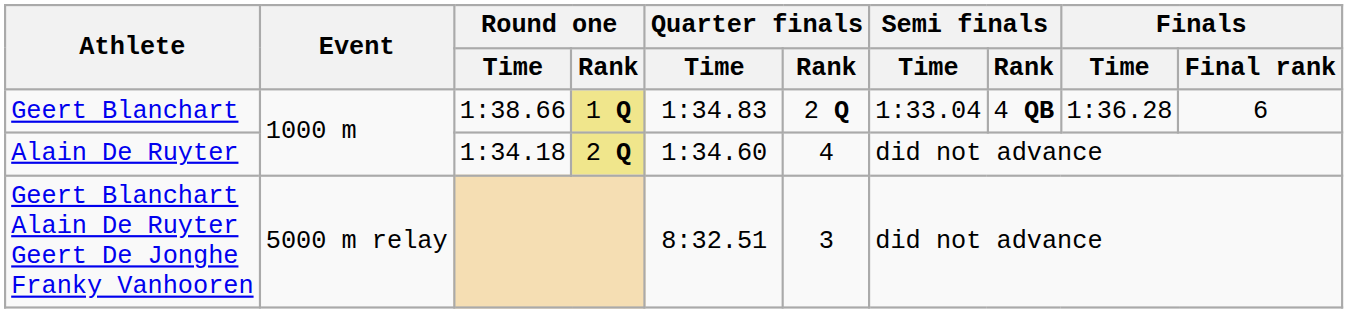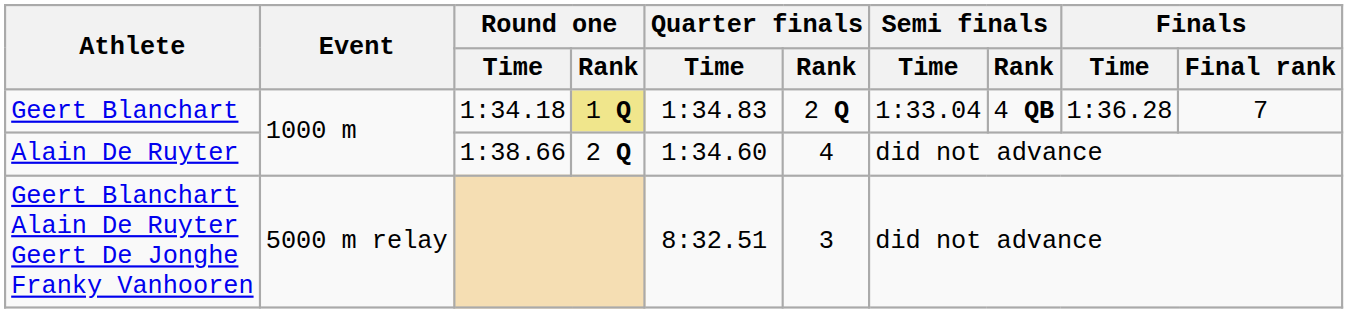Geert Blanchart | Round one / Time: 1:38.66 -> 1:34.18
Geert Blanchart | Finals / Final rank: 6 -> 7
Alain De Ruyter | Round one / Time: 1:34.18 -> 1:38.66
Alain De Ruyter | Round one / Rank: khaki background -> no background
